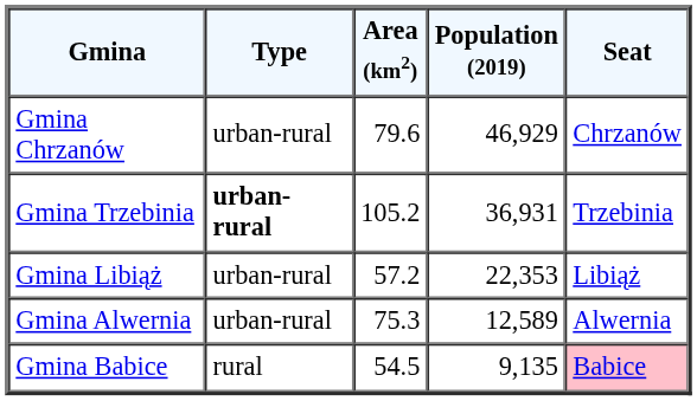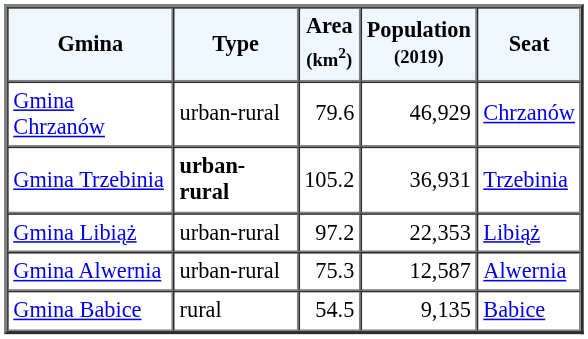Gmina Libiąż | Area (km2): 57.2 -> 97.2
Gmina Alwernia | Population (2019): 12,589 -> 12,587
Gmina Babice | Seat: pink background -> no background
